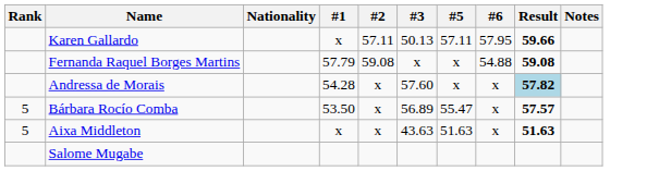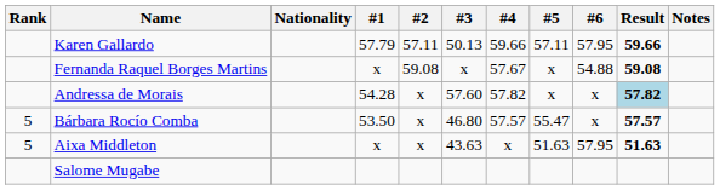+ column: #4 | 59.66 | 57.67 | 57.82 | 57.57 | x
Karen Gallardo | #1: x -> 57.79
Fernanda Raquel Borges Martins | #1: 57.79 -> x
Bárbara Rocío Comba | #3: 56.89 -> 46.80
Aixa Middleton | #6: x -> 57.95
